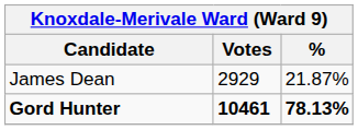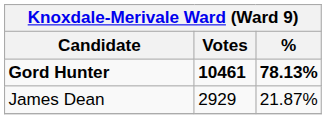rows swapped: Gord Hunter <-> James Dean
